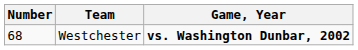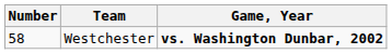Westchester | Number: 68 -> 58
